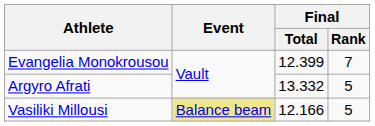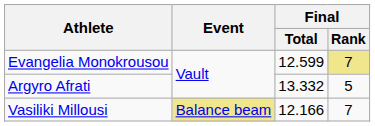Evangelia Monokrousou | Final / Total: 12.399 -> 12.599
Evangelia Monokrousou | Final / Rank: no background -> khaki background
Vasiliki Millousi | Final / Rank: 5 -> 7
